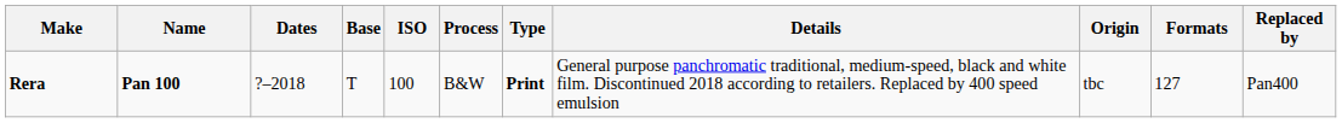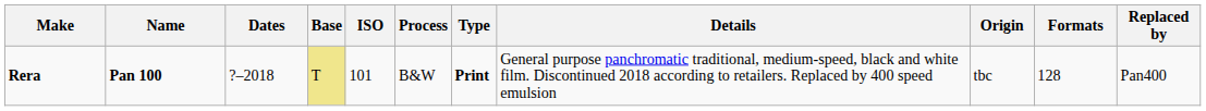Rera | Base: no background -> khaki background
Rera | ISO: 100 -> 101
Rera | Formats: 127 -> 128
